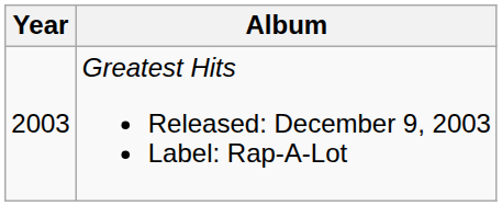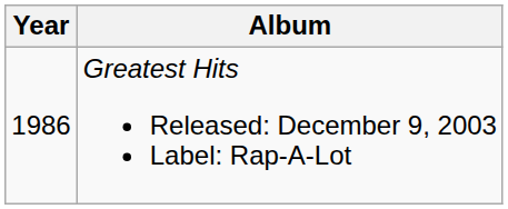Greatest Hits Released: December 9, 2003 Label: Rap-A-Lot | Year: 2003 -> 1986
